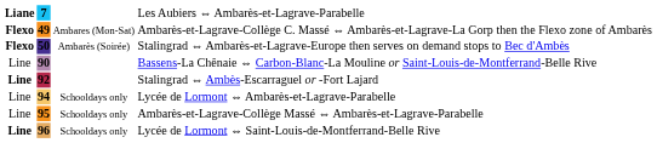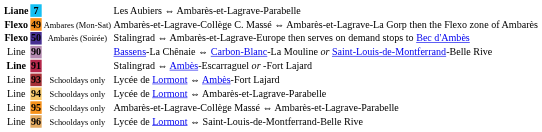Stalingrad ⇔ Ambès-Escarraguel or -Fort Lajard | column 2: 92 -> 91
+ row: Line | 93 | Schooldays only | Lycée de Lormont ⇔ Ambès-Fort Lajard
Lycée de Lormont ⇔ Saint-Louis-de-Montferrand-Belle Rive | column 1: bold -> normal
